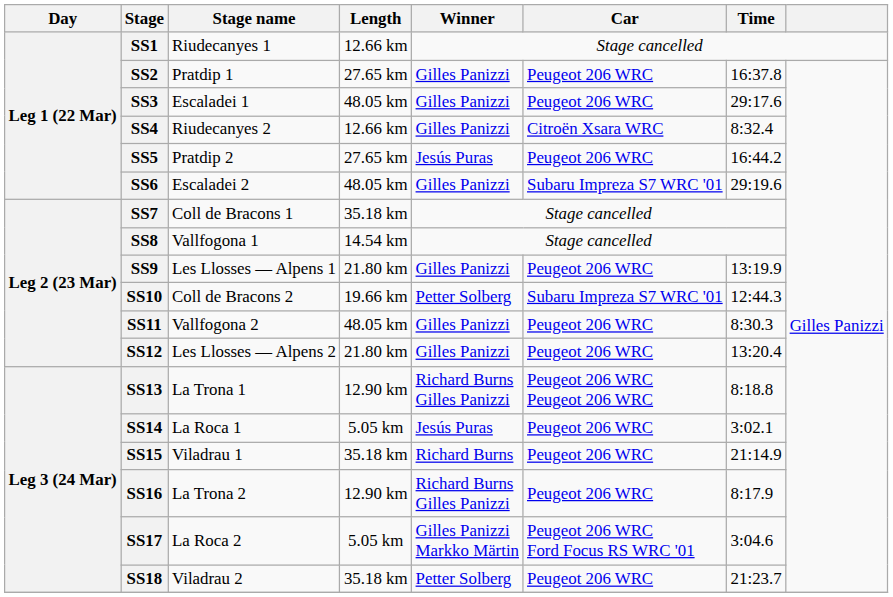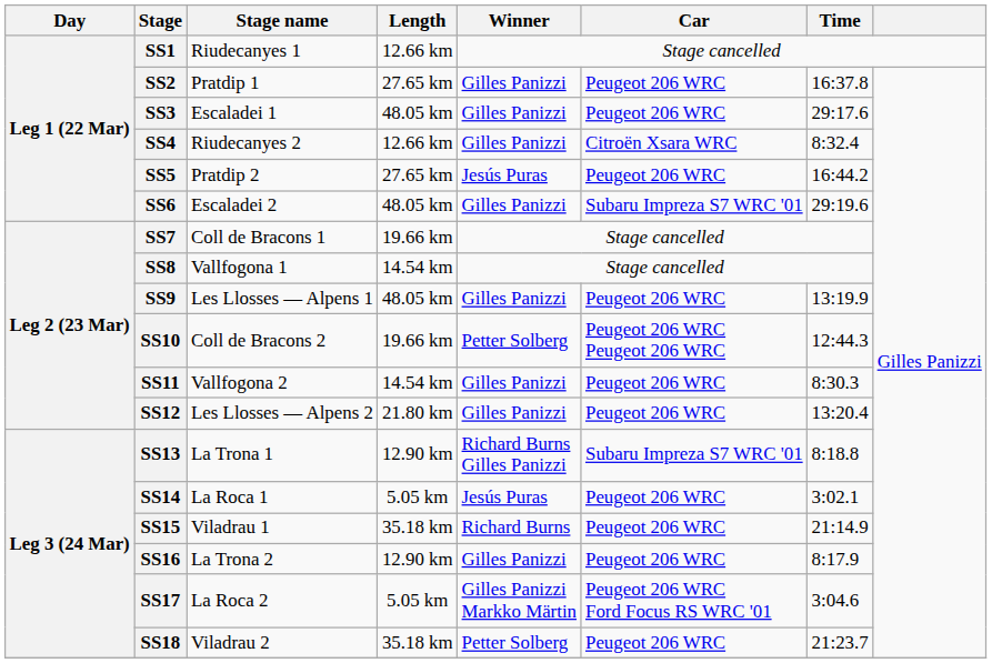SS7 | Length: 35.18 km -> 19.66 km
SS9 | Length: 21.80 km -> 48.05 km
SS10 | Car: Subaru Impreza S7 WRC '01 -> Peugeot 206 WRC Peugeot 206 WRC
SS11 | Length: 48.05 km -> 14.54 km
SS13 | Car: Peugeot 206 WRC Peugeot 206 WRC -> Subaru Impreza S7 WRC '01
SS16 | Winner: Richard Burns Gilles Panizzi -> Gilles Panizzi
